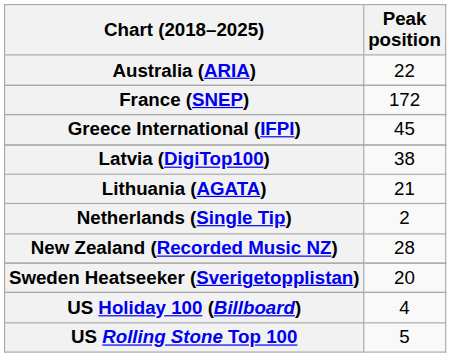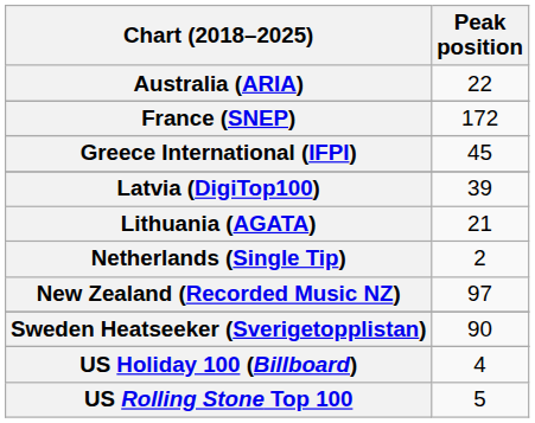Latvia (DigiTop100) | Peak position: 38 -> 39
New Zealand (Recorded Music NZ) | Peak position: 28 -> 97
Sweden Heatseeker (Sverigetopplistan) | Peak position: 20 -> 90
